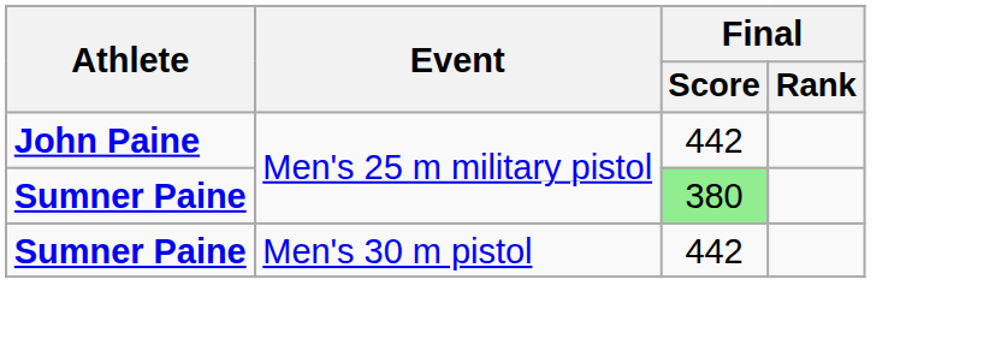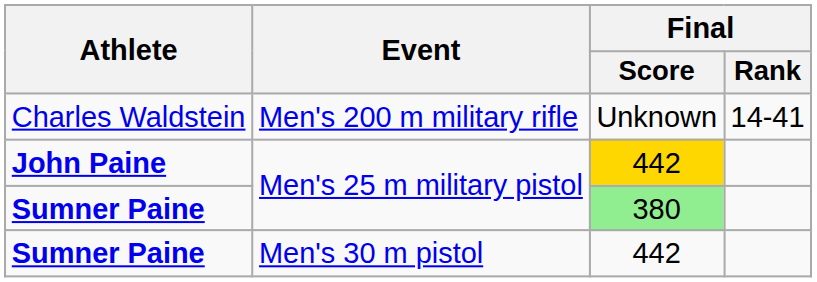+ row: Charles Waldstein | Men's 200 m military rifle | Unknown | 14-41
John Paine | Final / Score: no background -> gold background
